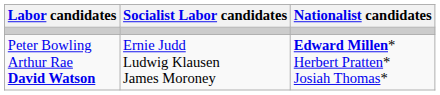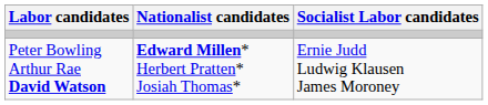columns swapped: Nationalist candidates <-> Socialist Labor candidates
